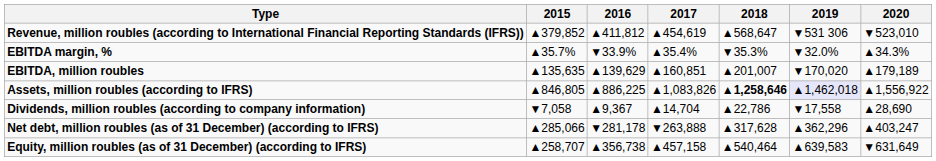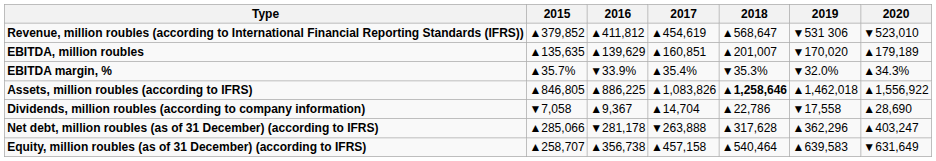rows swapped: EBITDA, million roubles <-> EBITDA margin, %
Assets, million roubles (according to IFRS) | 2019: lavender background -> no background
